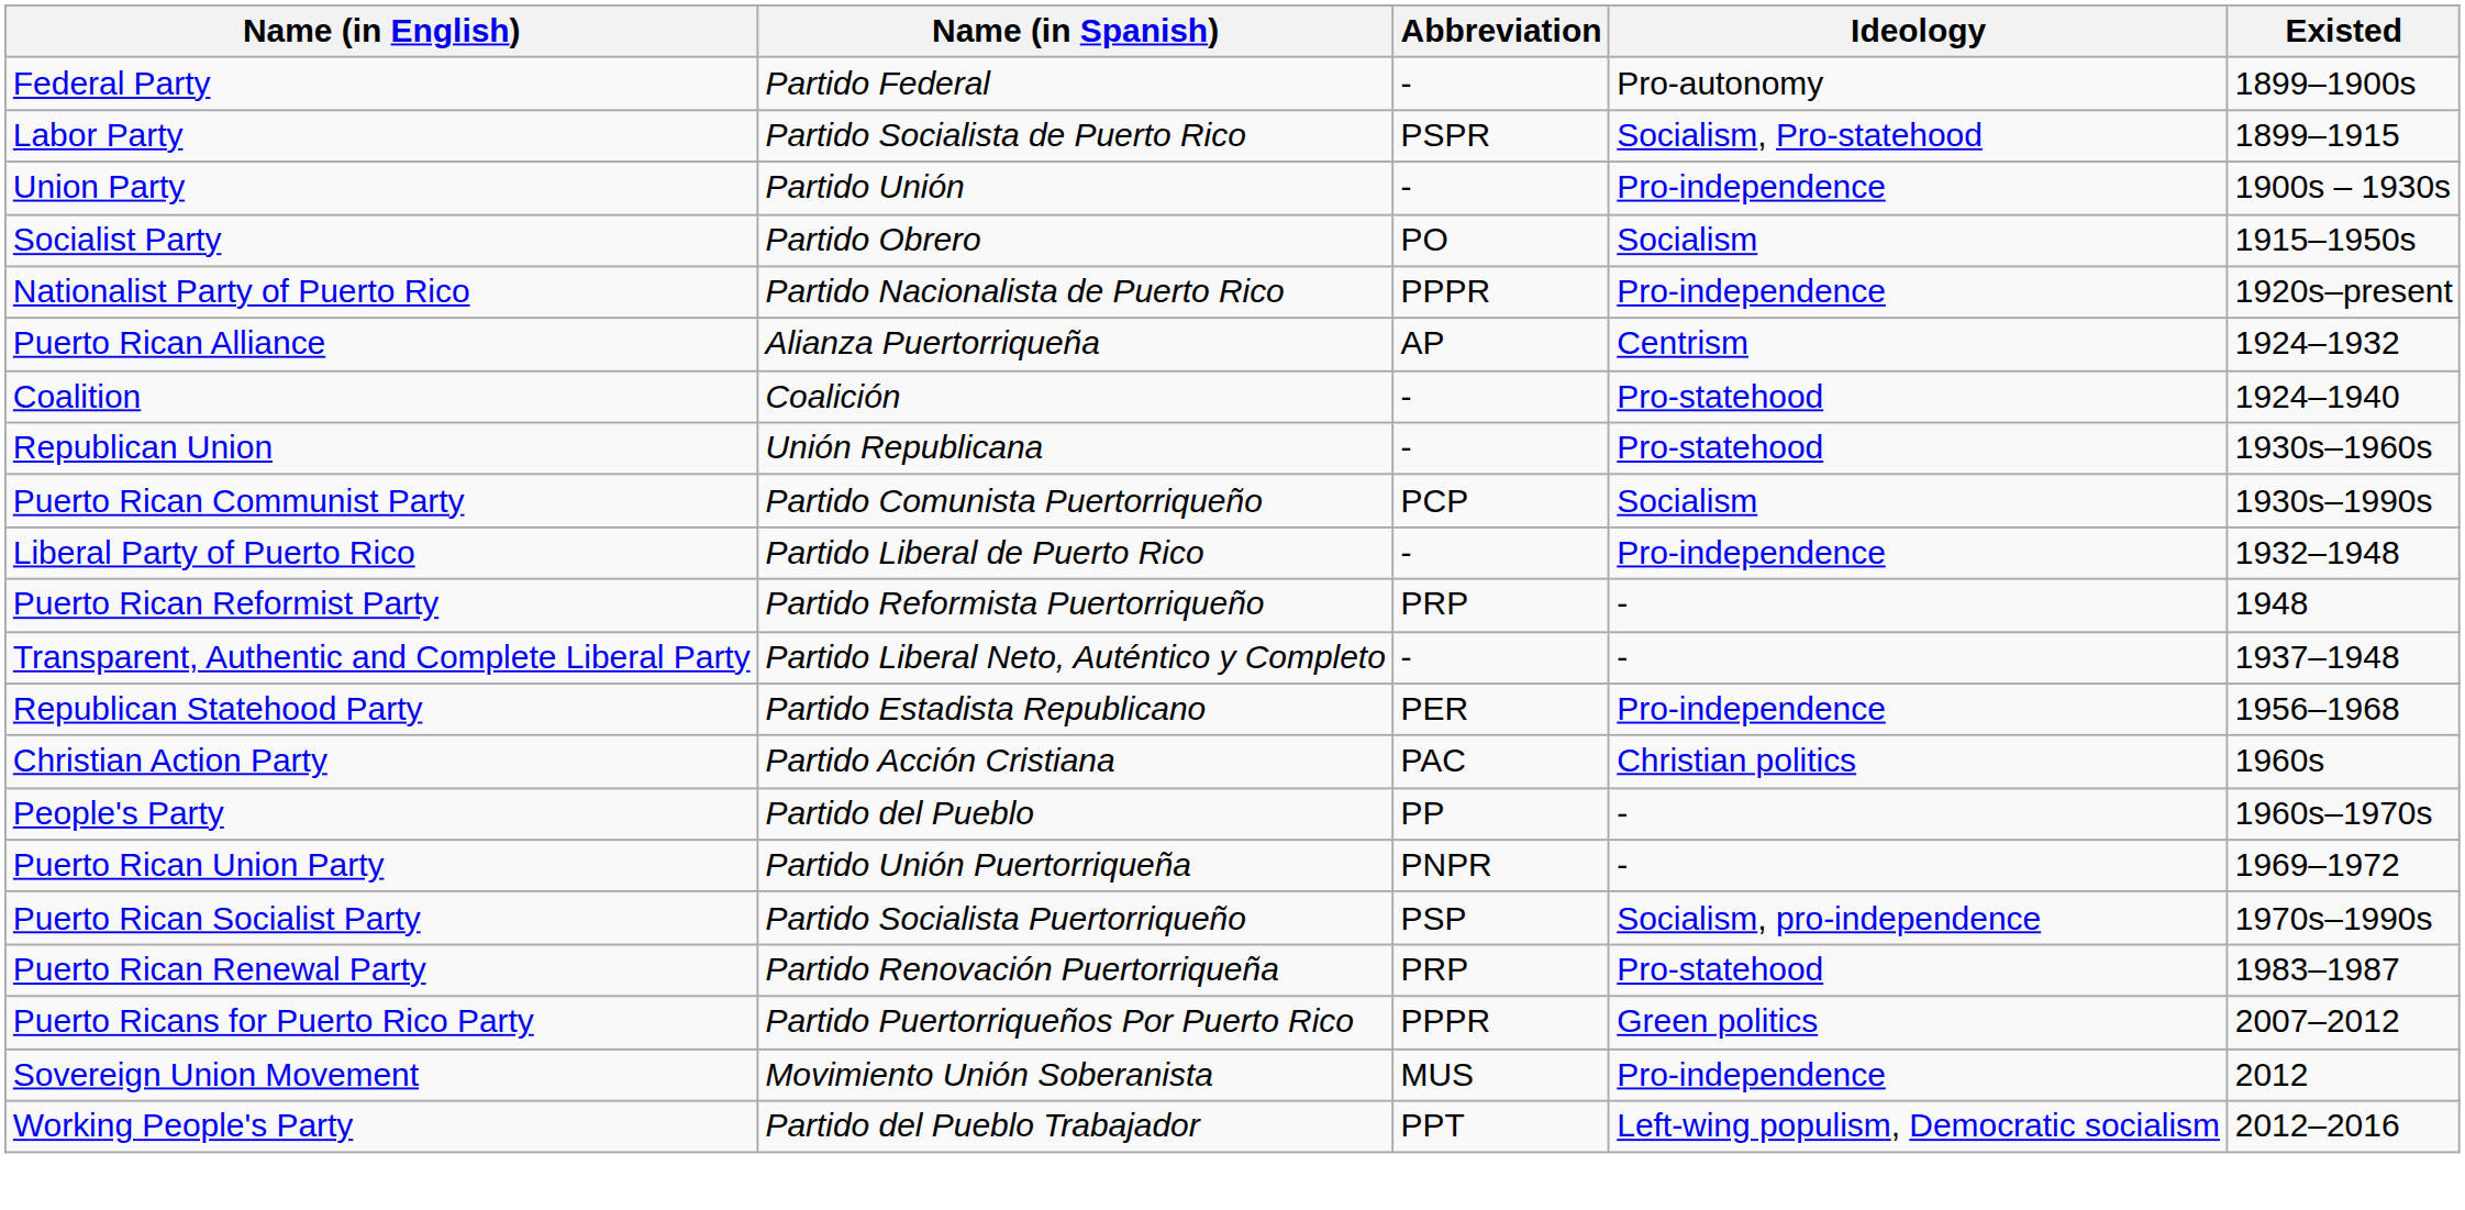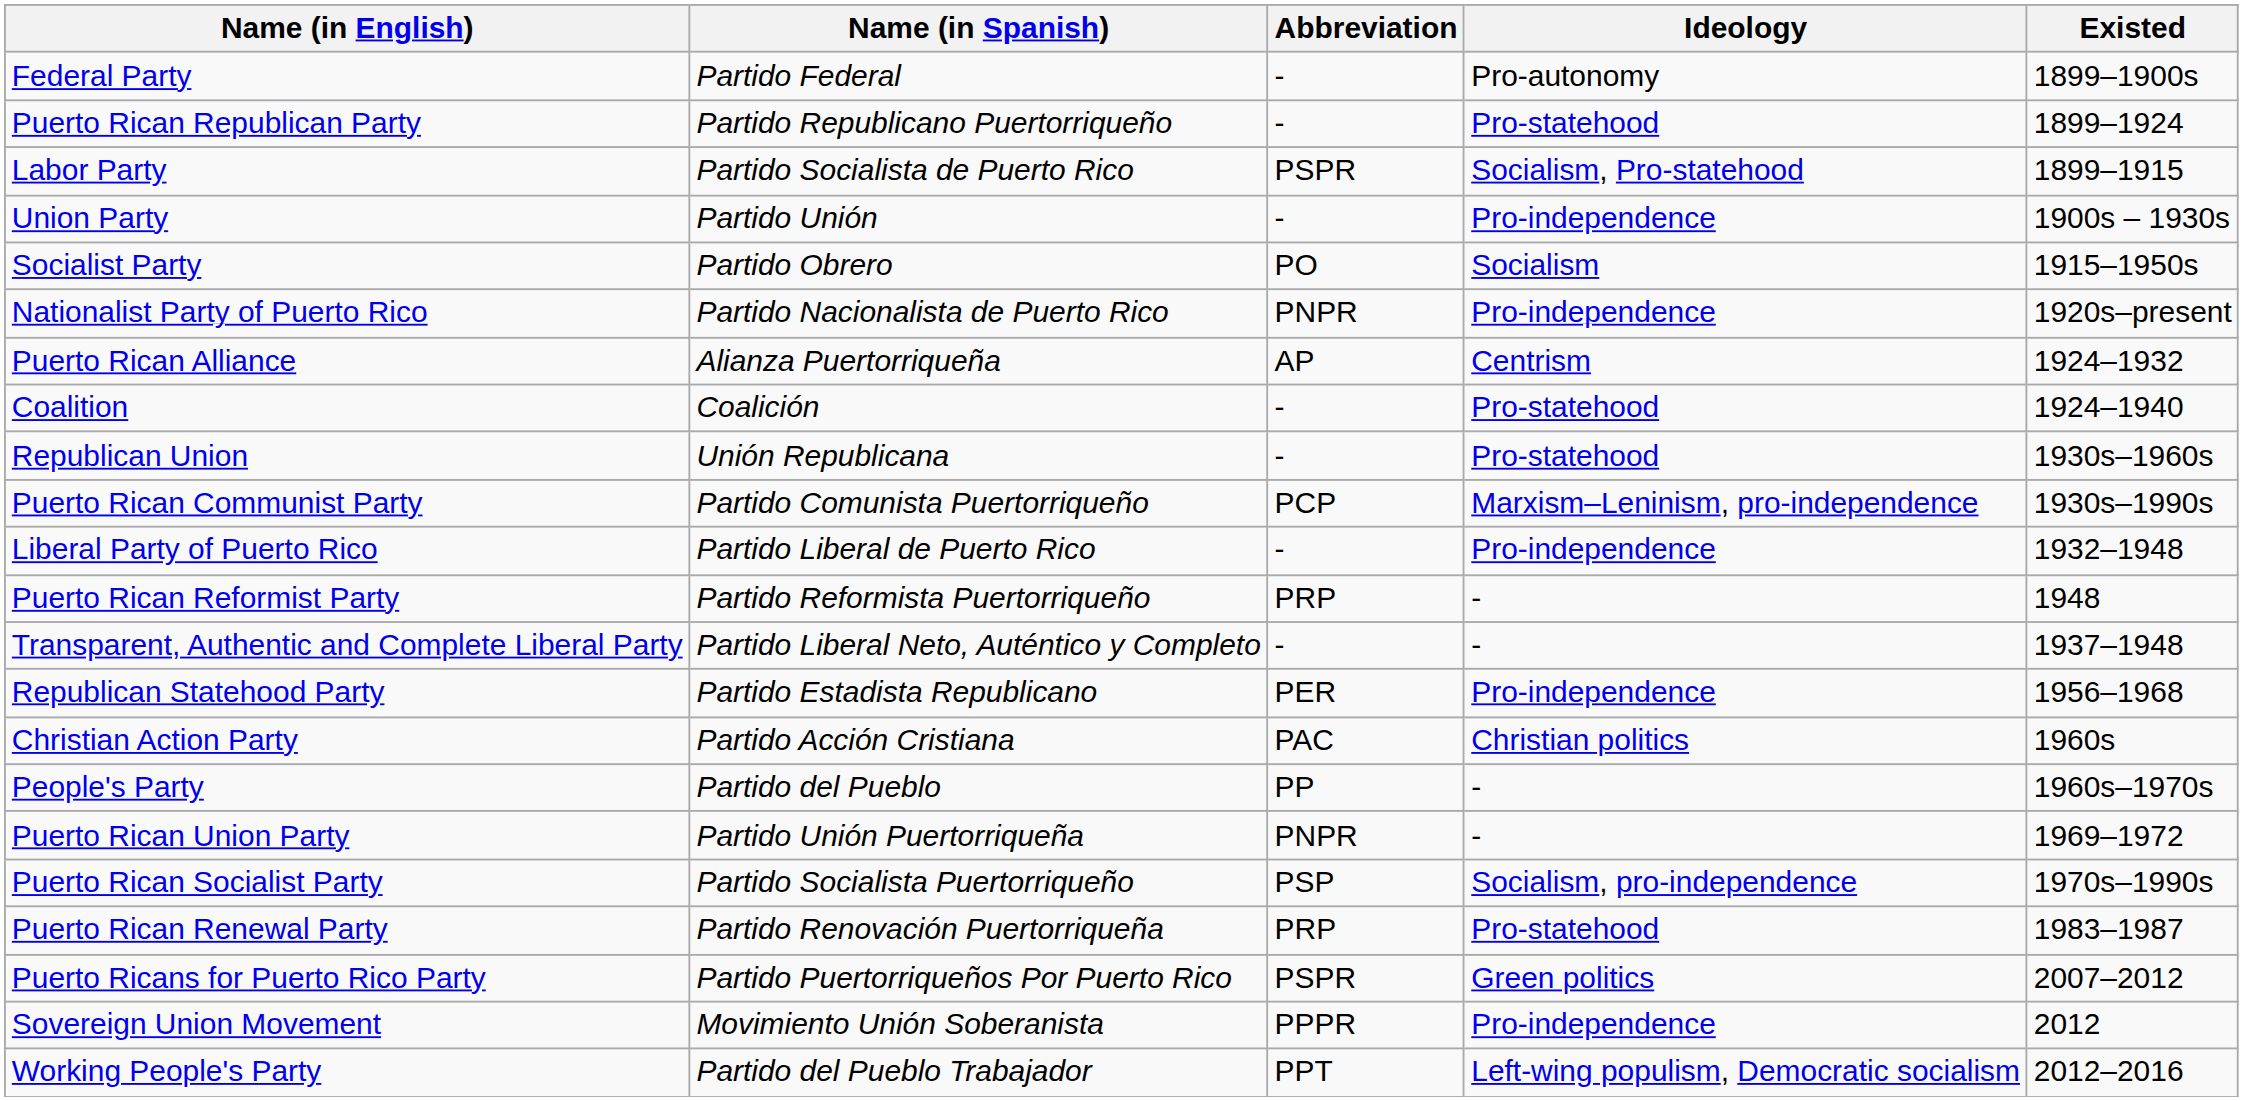+ row: Puerto Rican Republican Party | Partido Republicano Puertorriqueño | - | Pro-statehood | 1899–1924
Nationalist Party of Puerto Rico | Abbreviation: PPPR -> PNPR
Puerto Rican Communist Party | Ideology: Socialism -> Marxism–Leninism, pro-independence
Puerto Ricans for Puerto Rico Party | Abbreviation: PPPR -> PSPR
Sovereign Union Movement | Abbreviation: MUS -> PPPR
